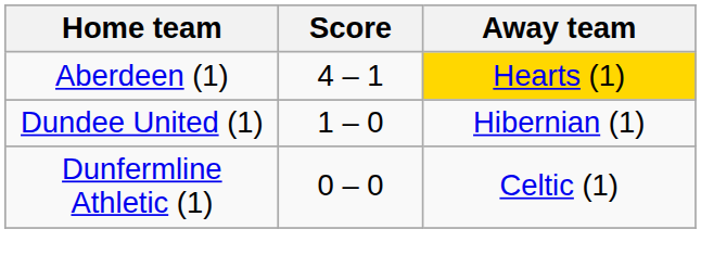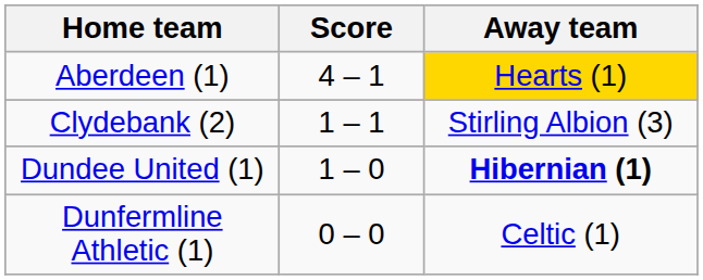+ row: Clydebank (2) | 1 – 1 | Stirling Albion (3)
Dundee United (1) | Away team: normal -> bold
